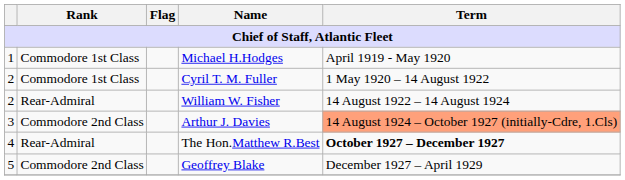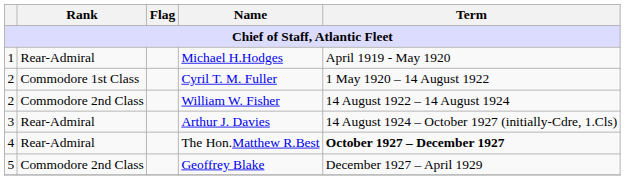Michael H.Hodges | Rank: Commodore 1st Class -> Rear-Admiral
William W. Fisher | Rank: Rear-Admiral -> Commodore 2nd Class
Arthur J. Davies | Rank: Commodore 2nd Class -> Rear-Admiral
Arthur J. Davies | Term: lightsalmon background -> no background
